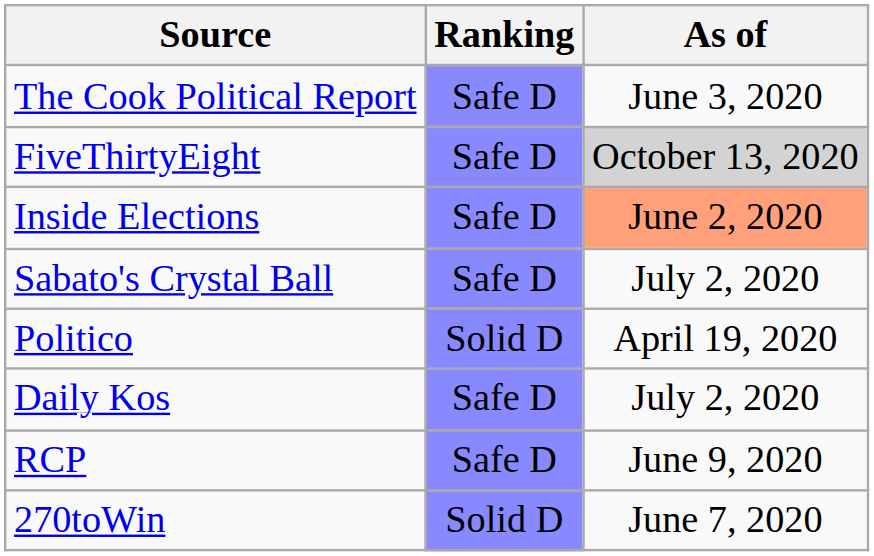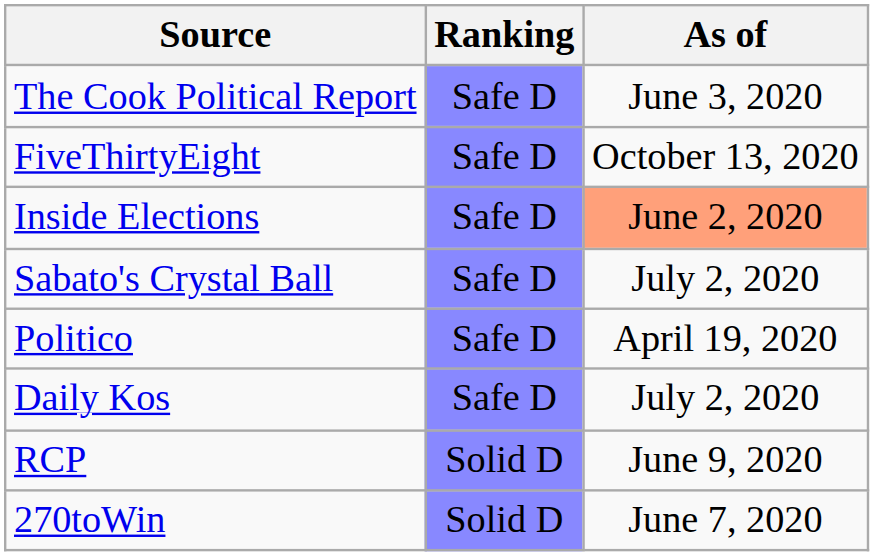FiveThirtyEight | As of: lightgrey background -> no background
Politico | Ranking: Solid D -> Safe D
RCP | Ranking: Safe D -> Solid D
